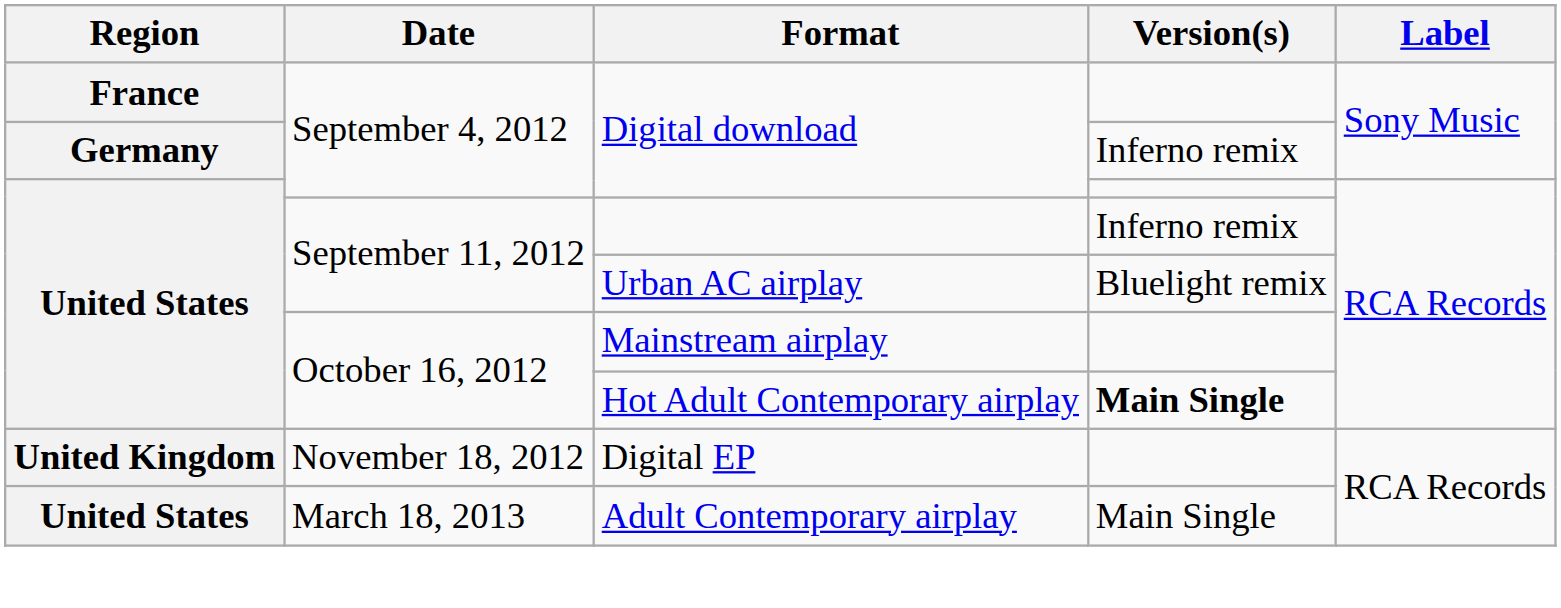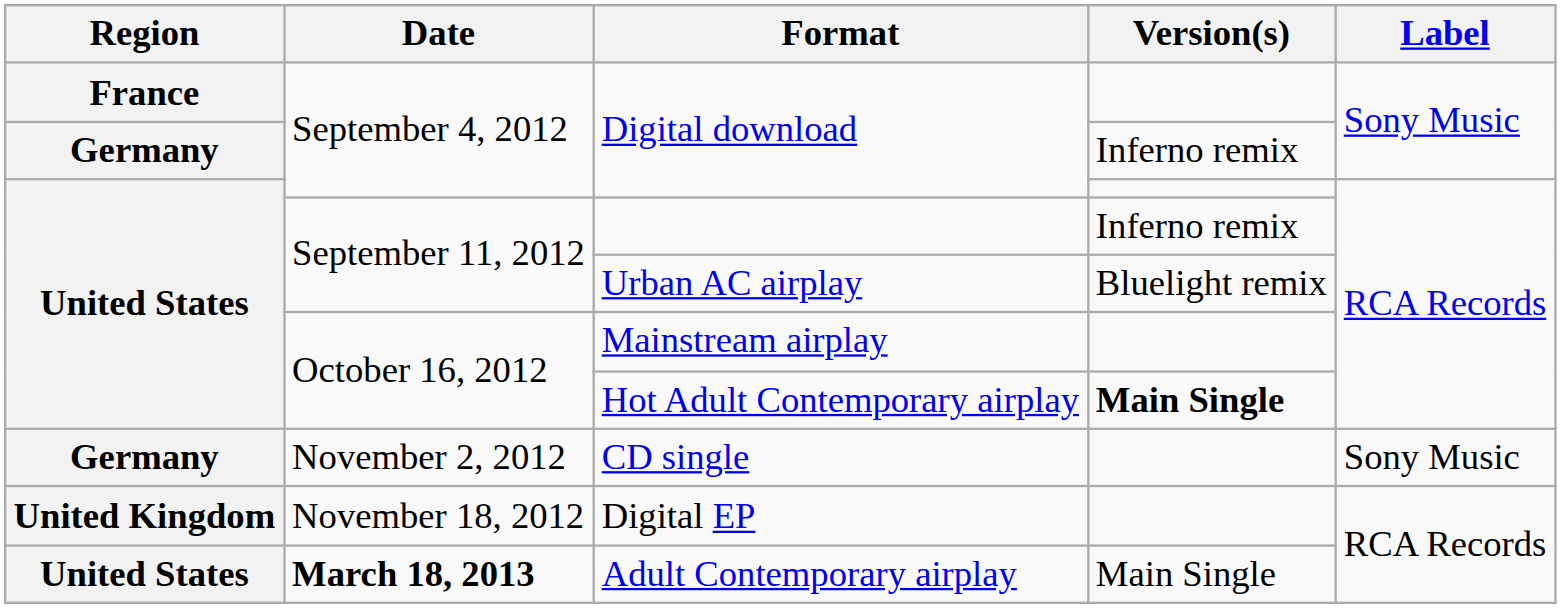+ row: Germany | November 2, 2012 | CD single | Sony Music
Adult Contemporary airplay | Date: normal -> bold
